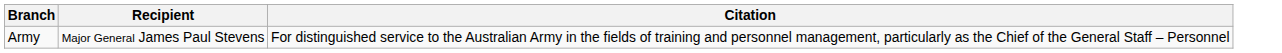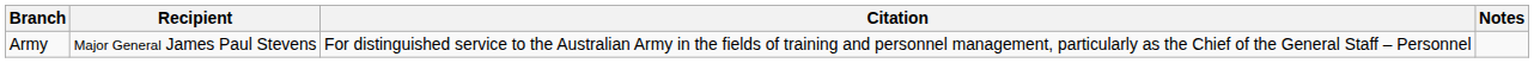+ column: Notes
